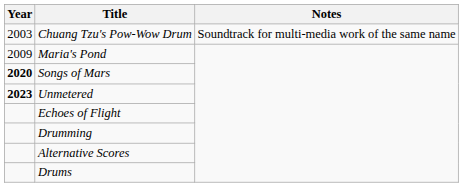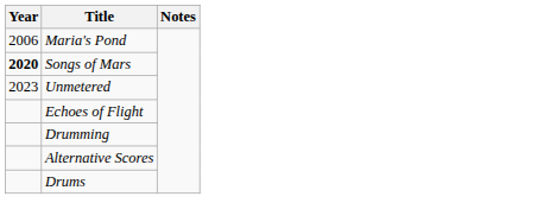- row: 2003 | Chuang Tzu's Pow-Wow Drum | Soundtrack for multi-media work of the same name
Maria's Pond | Year: 2009 -> 2006
Unmetered | Year: bold -> normal
